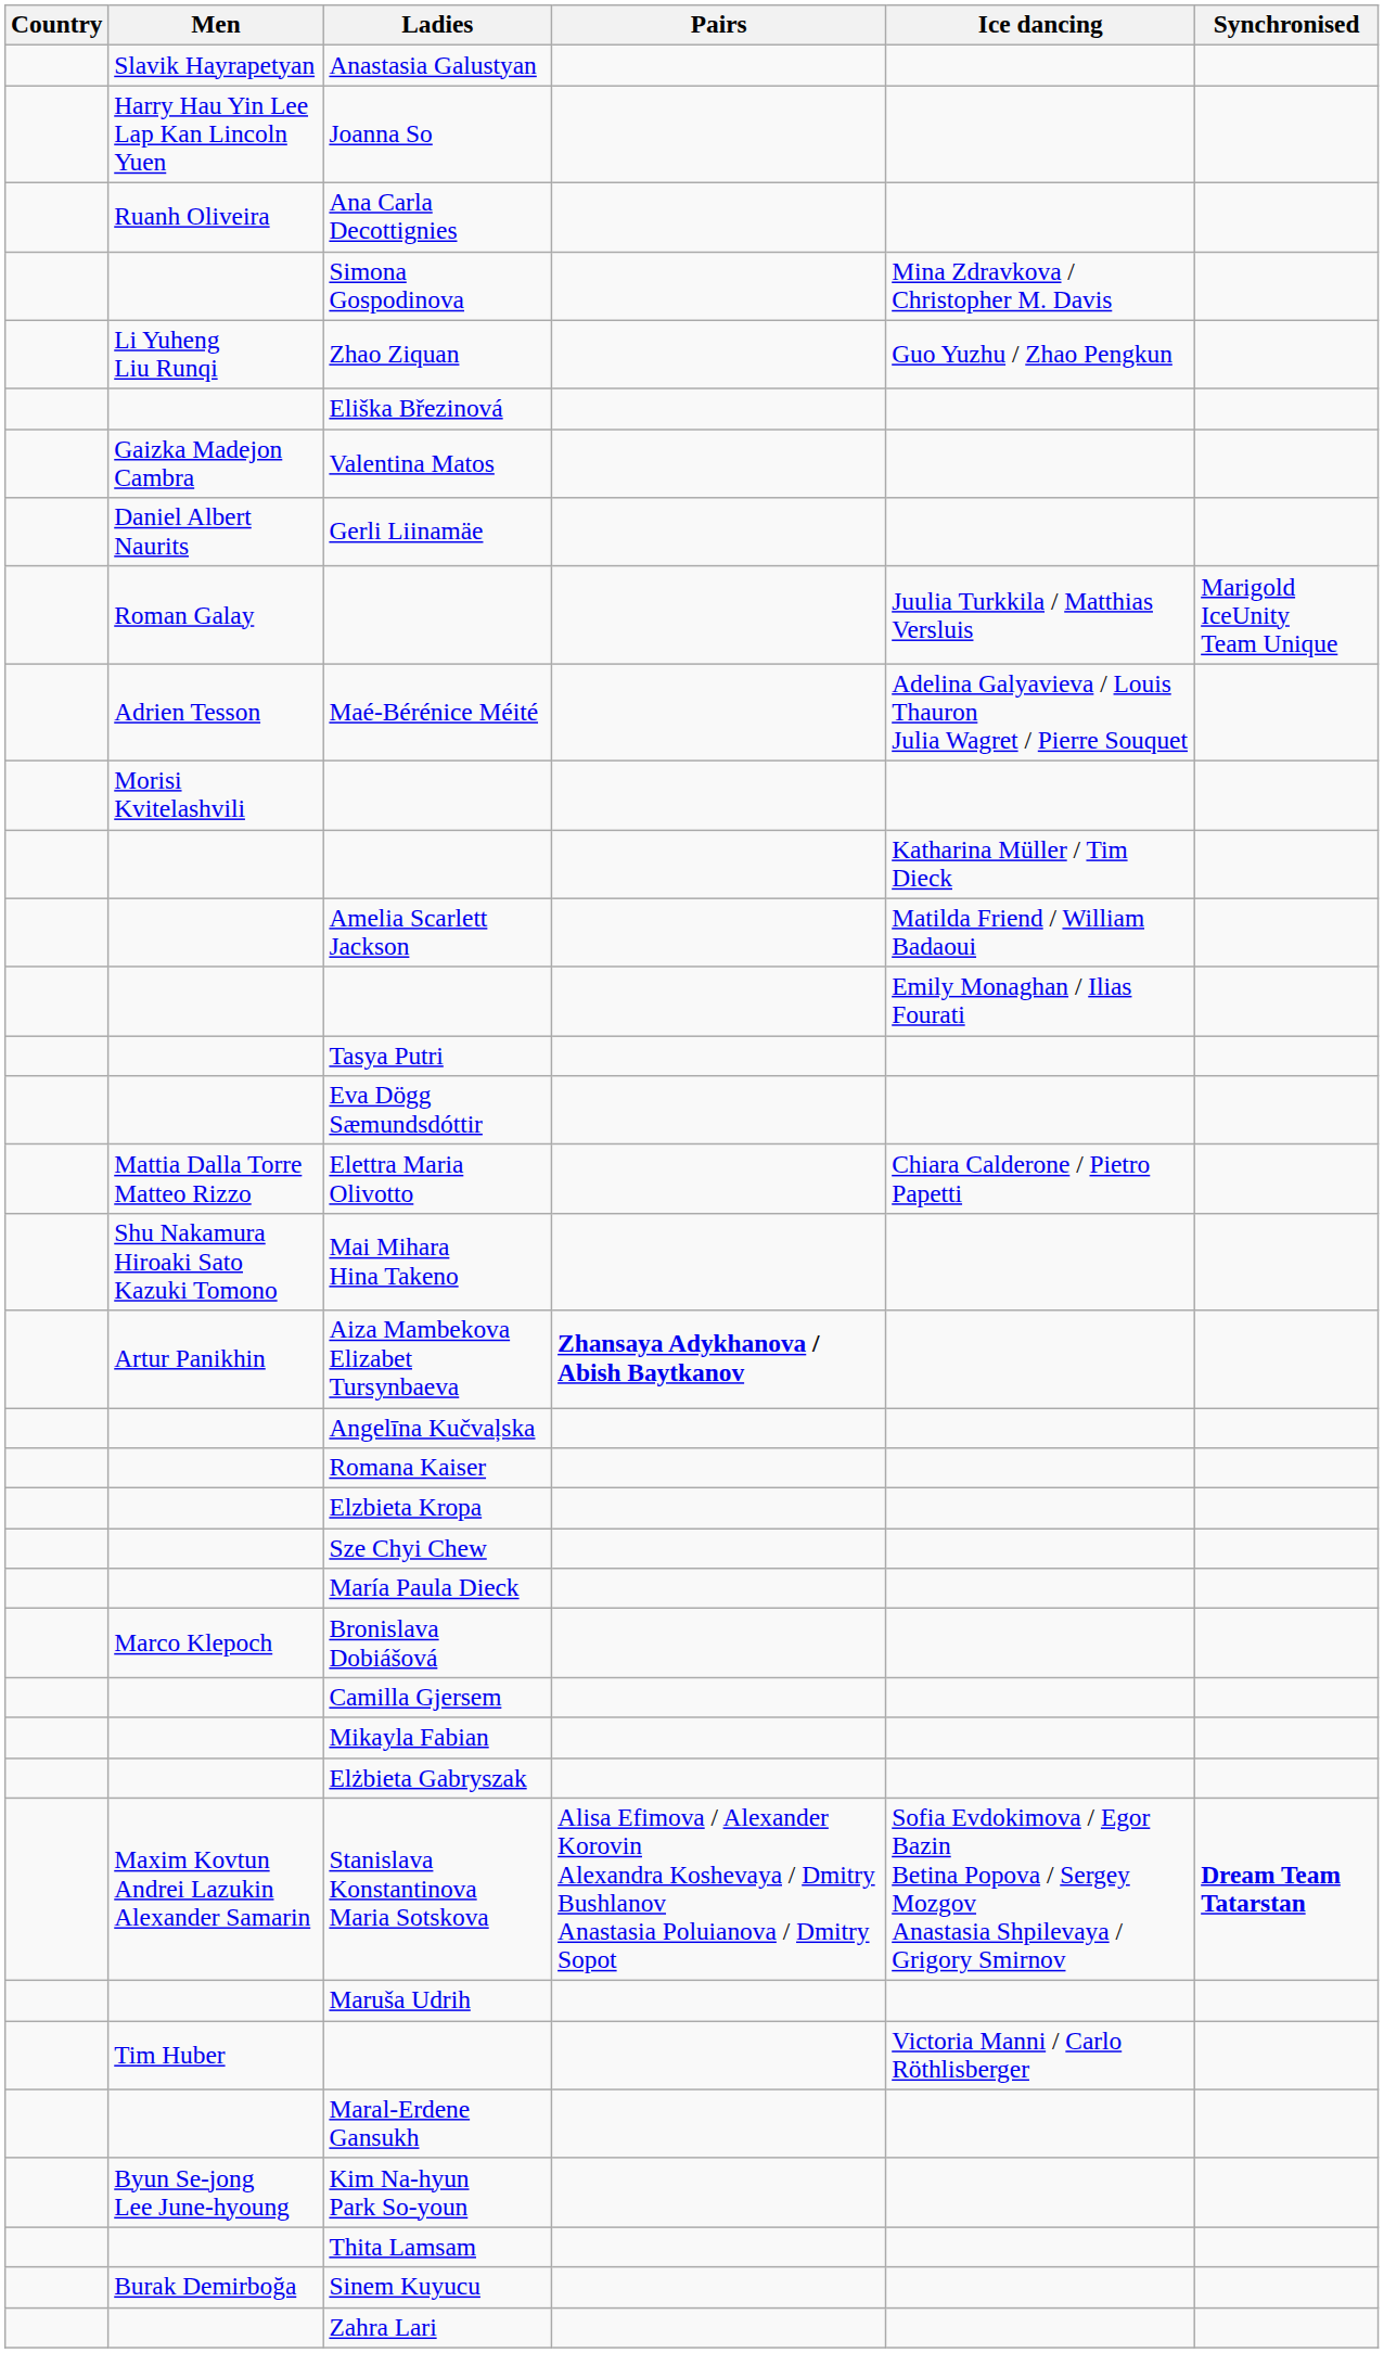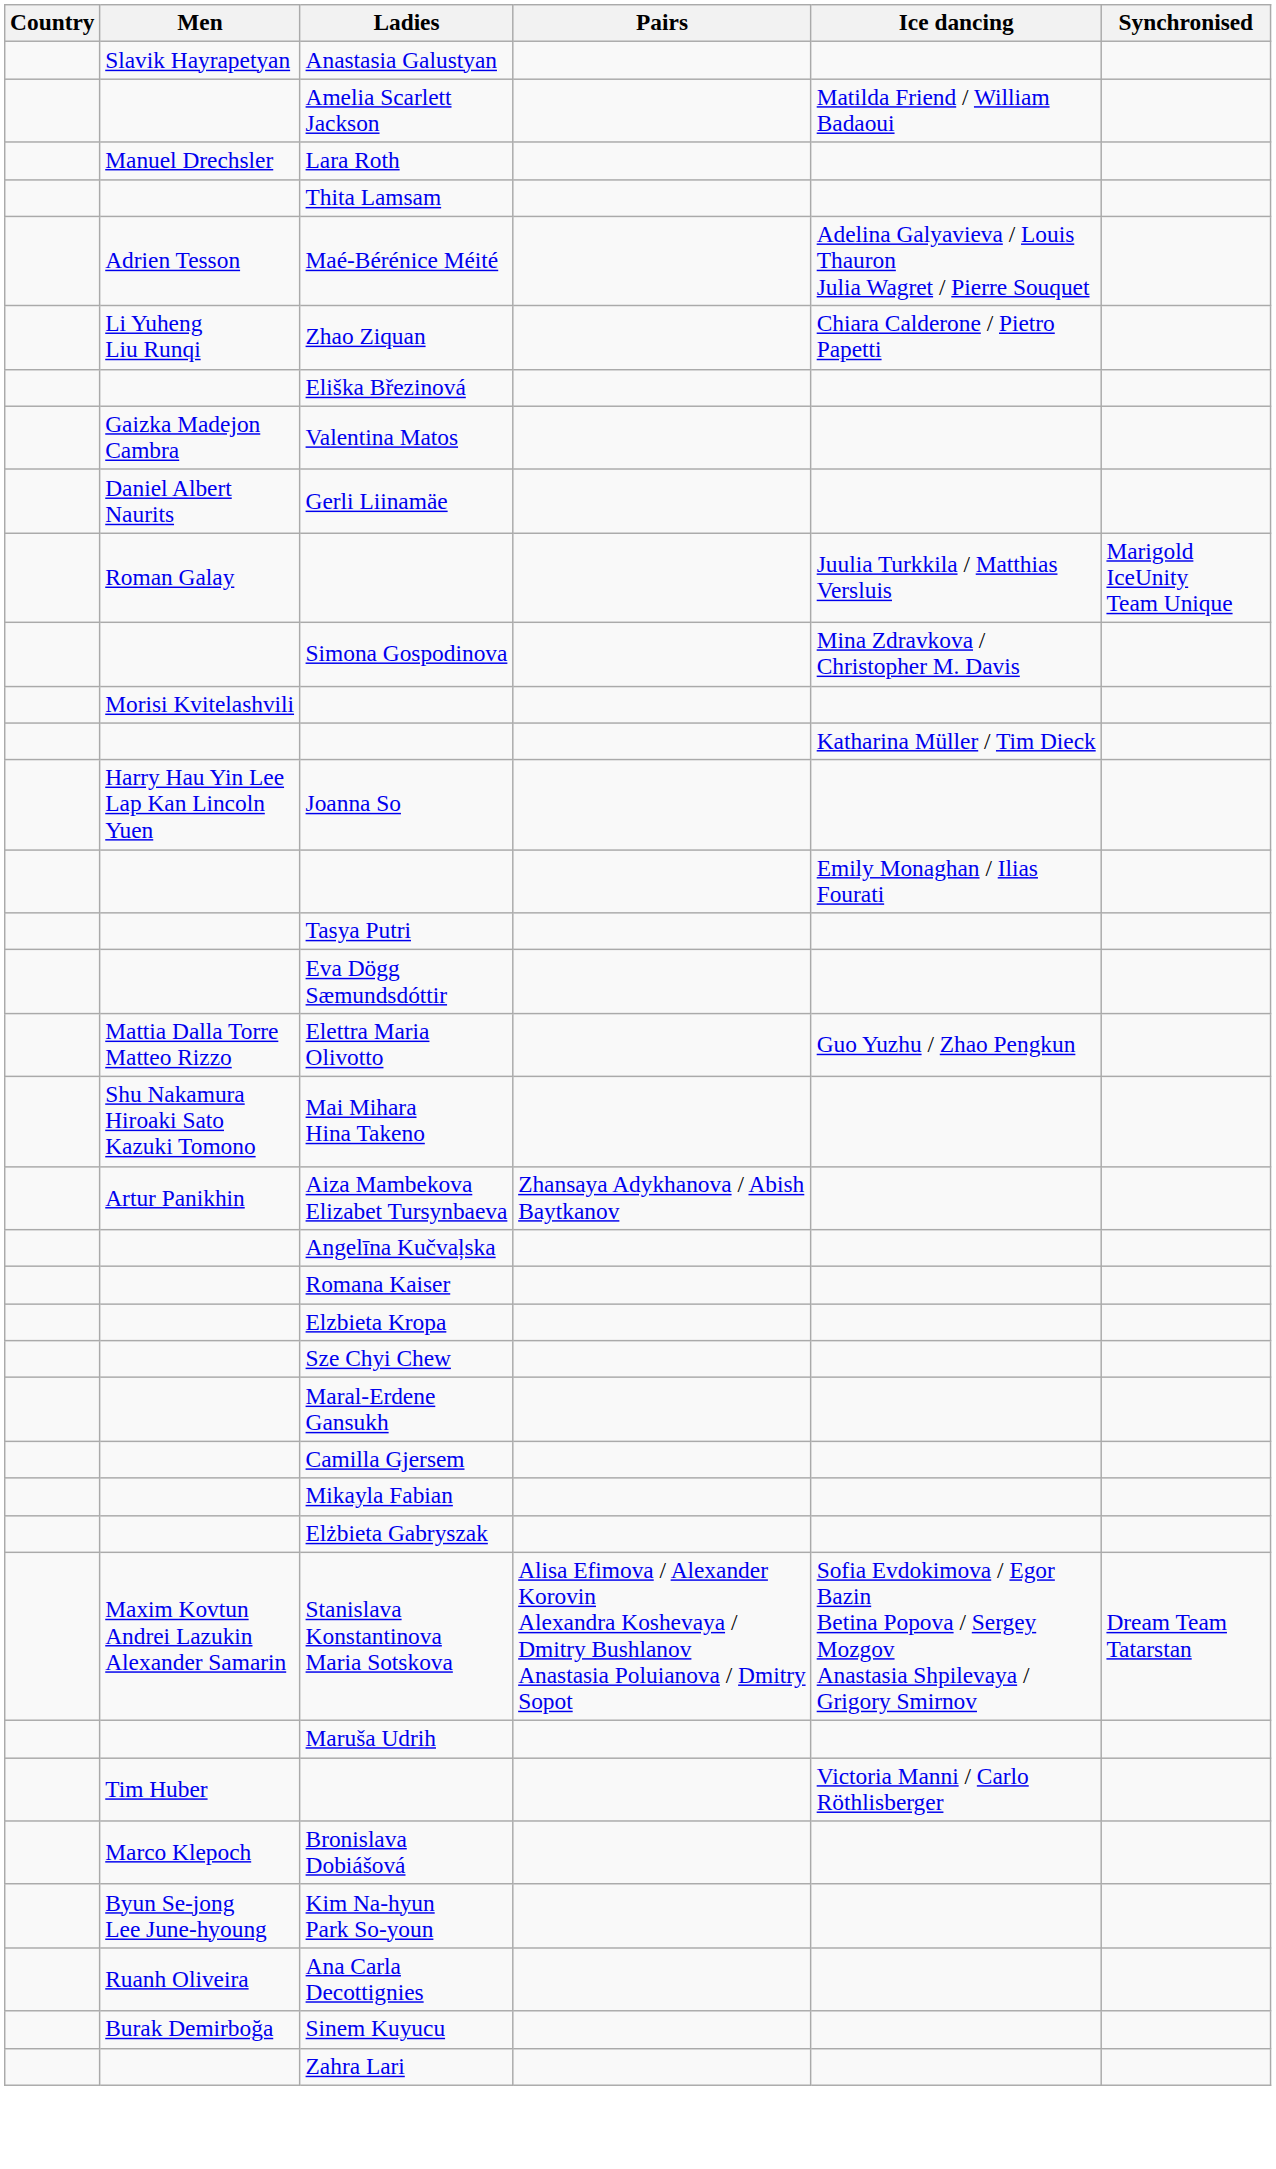rows swapped: Amelia Scarlett Jackson <-> Joanna So
+ row: Manuel Drechsler | Lara Roth
rows swapped: Ana Carla Decottignies <-> Thita Lamsam
rows swapped: Simona Gospodinova <-> Maé-Bérénice Méité
Zhao Ziquan | Ice dancing: Guo Yuzhu / Zhao Pengkun -> Chiara Calderone / Pietro Papetti
Elettra Maria Olivotto | Ice dancing: Chiara Calderone / Pietro Papetti -> Guo Yuzhu / Zhao Pengkun
Aiza Mambekova Elizabet Tursynbaeva | Pairs: bold -> normal
- row: María Paula Dieck
rows swapped: Maral-Erdene Gansukh <-> Bronislava Dobiášová
Stanislava Konstantinova Maria Sotskova | Synchronised: bold -> normal
